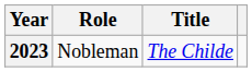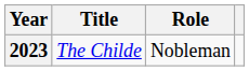columns swapped: Title <-> Role
